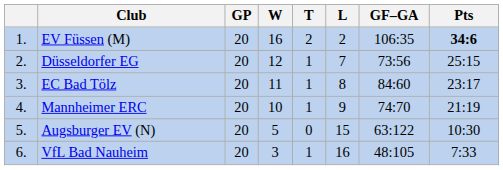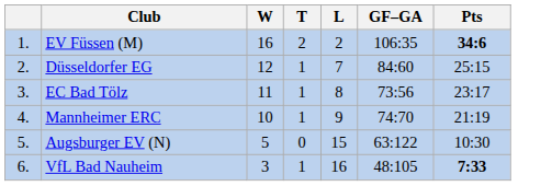- column: GP | 20 | 20 | 20 | 20 | 20 | 20
Düsseldorfer EG | GF–GA: 73:56 -> 84:60
EC Bad Tölz | GF–GA: 84:60 -> 73:56
VfL Bad Nauheim | Pts: normal -> bold
